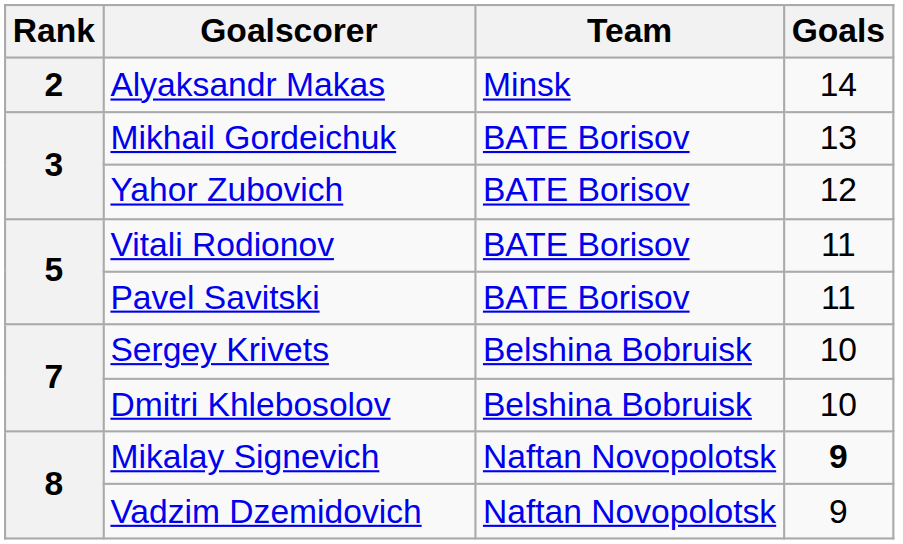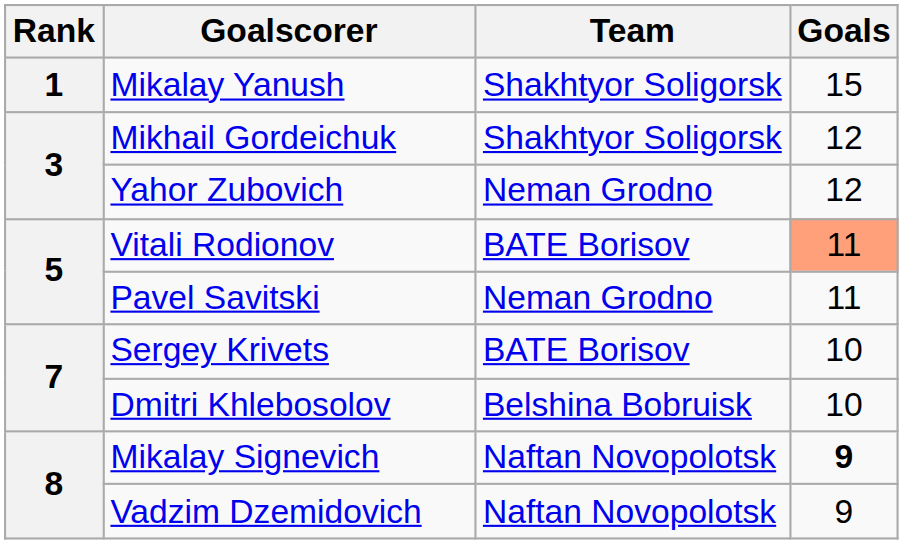+ row: 1 | Mikalay Yanush | Shakhtyor Soligorsk | 15
- row: 2 | Alyaksandr Makas | Minsk | 14
Mikhail Gordeichuk | Team: BATE Borisov -> Shakhtyor Soligorsk
Mikhail Gordeichuk | Goals: 13 -> 12
Yahor Zubovich | Team: BATE Borisov -> Neman Grodno
Vitali Rodionov | Goals: no background -> lightsalmon background
Pavel Savitski | Team: BATE Borisov -> Neman Grodno
Sergey Krivets | Team: Belshina Bobruisk -> BATE Borisov
